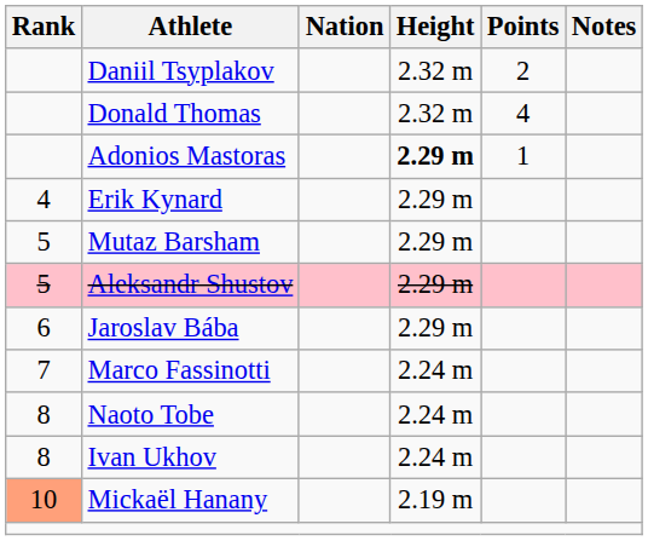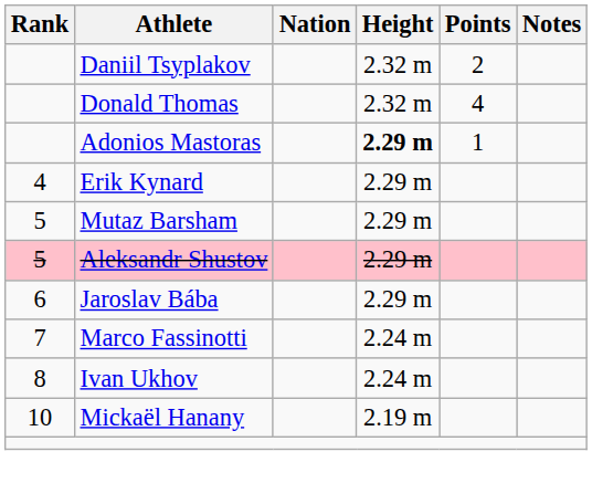- row: 8 | Naoto Tobe | 2.24 m
Mickaël Hanany | Rank: lightsalmon background -> no background
